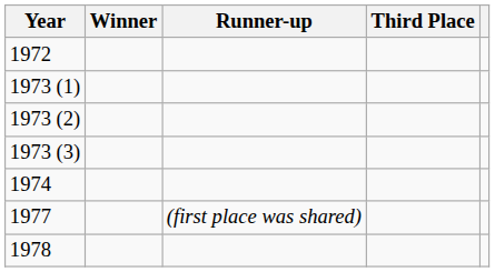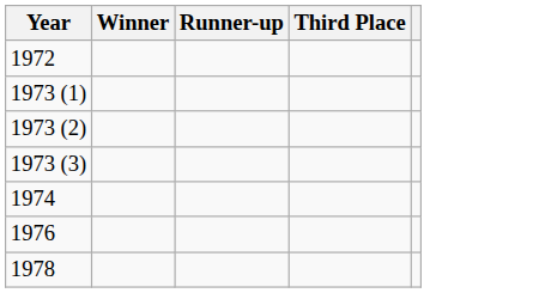+ row: 1976
- row: 1977 | (first place was shared)
